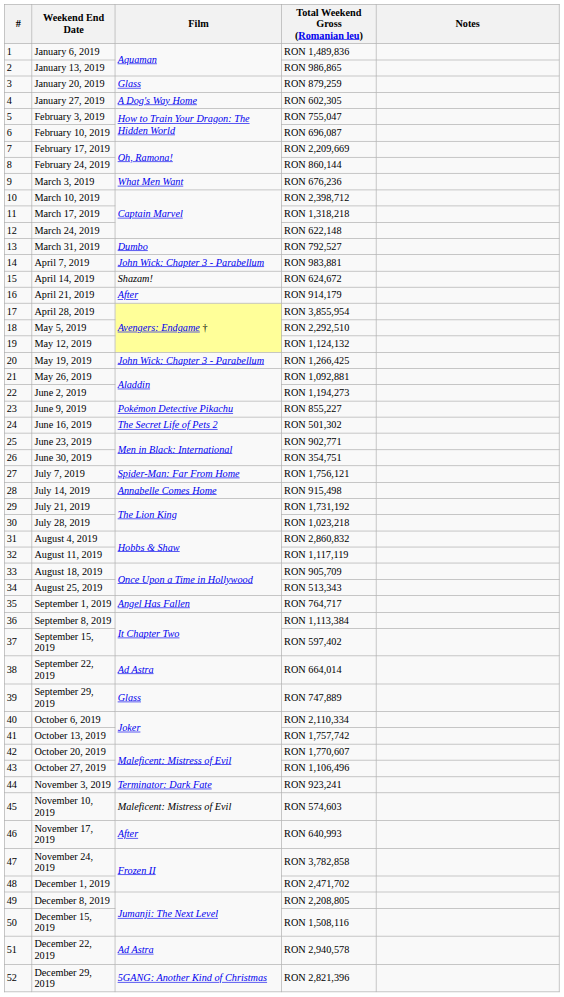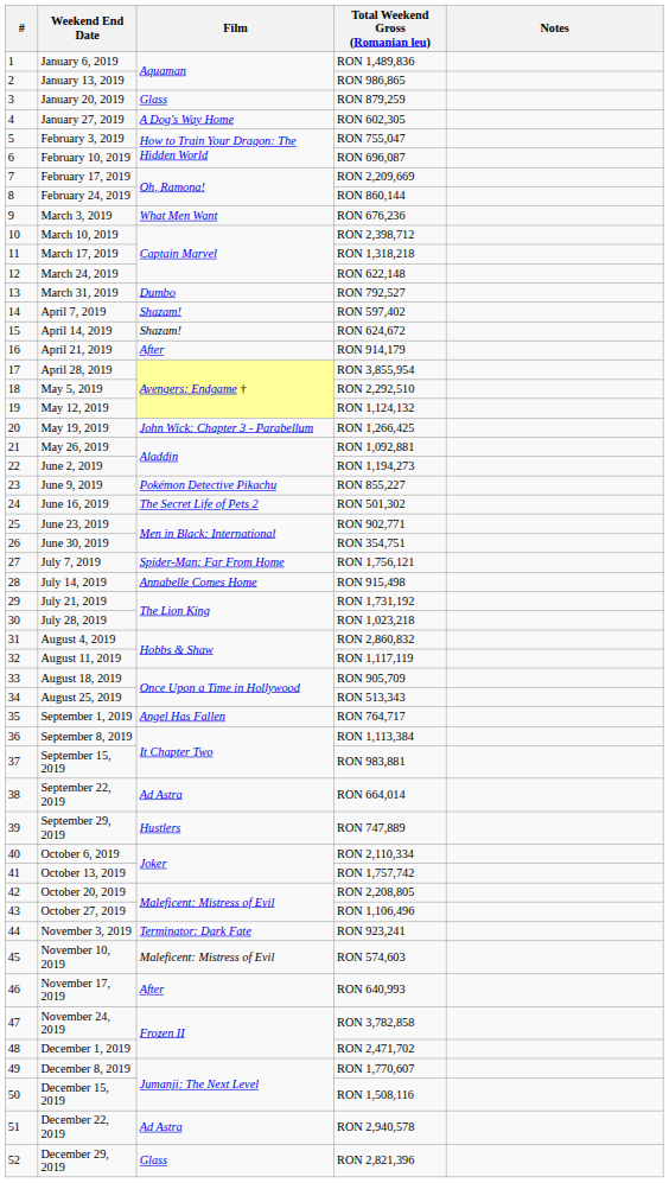April 7, 2019 | Film: John Wick: Chapter 3 - Parabellum -> Shazam!
April 7, 2019 | Total Weekend Gross (Romanian leu): RON 983,881 -> RON 597,402
September 15, 2019 | Total Weekend Gross (Romanian leu): RON 597,402 -> RON 983,881
September 29, 2019 | Film: Glass -> Hustlers
October 20, 2019 | Total Weekend Gross (Romanian leu): RON 1,770,607 -> RON 2,208,805
December 8, 2019 | Total Weekend Gross (Romanian leu): RON 2,208,805 -> RON 1,770,607
December 29, 2019 | Film: 5GANG: Another Kind of Christmas -> Glass
